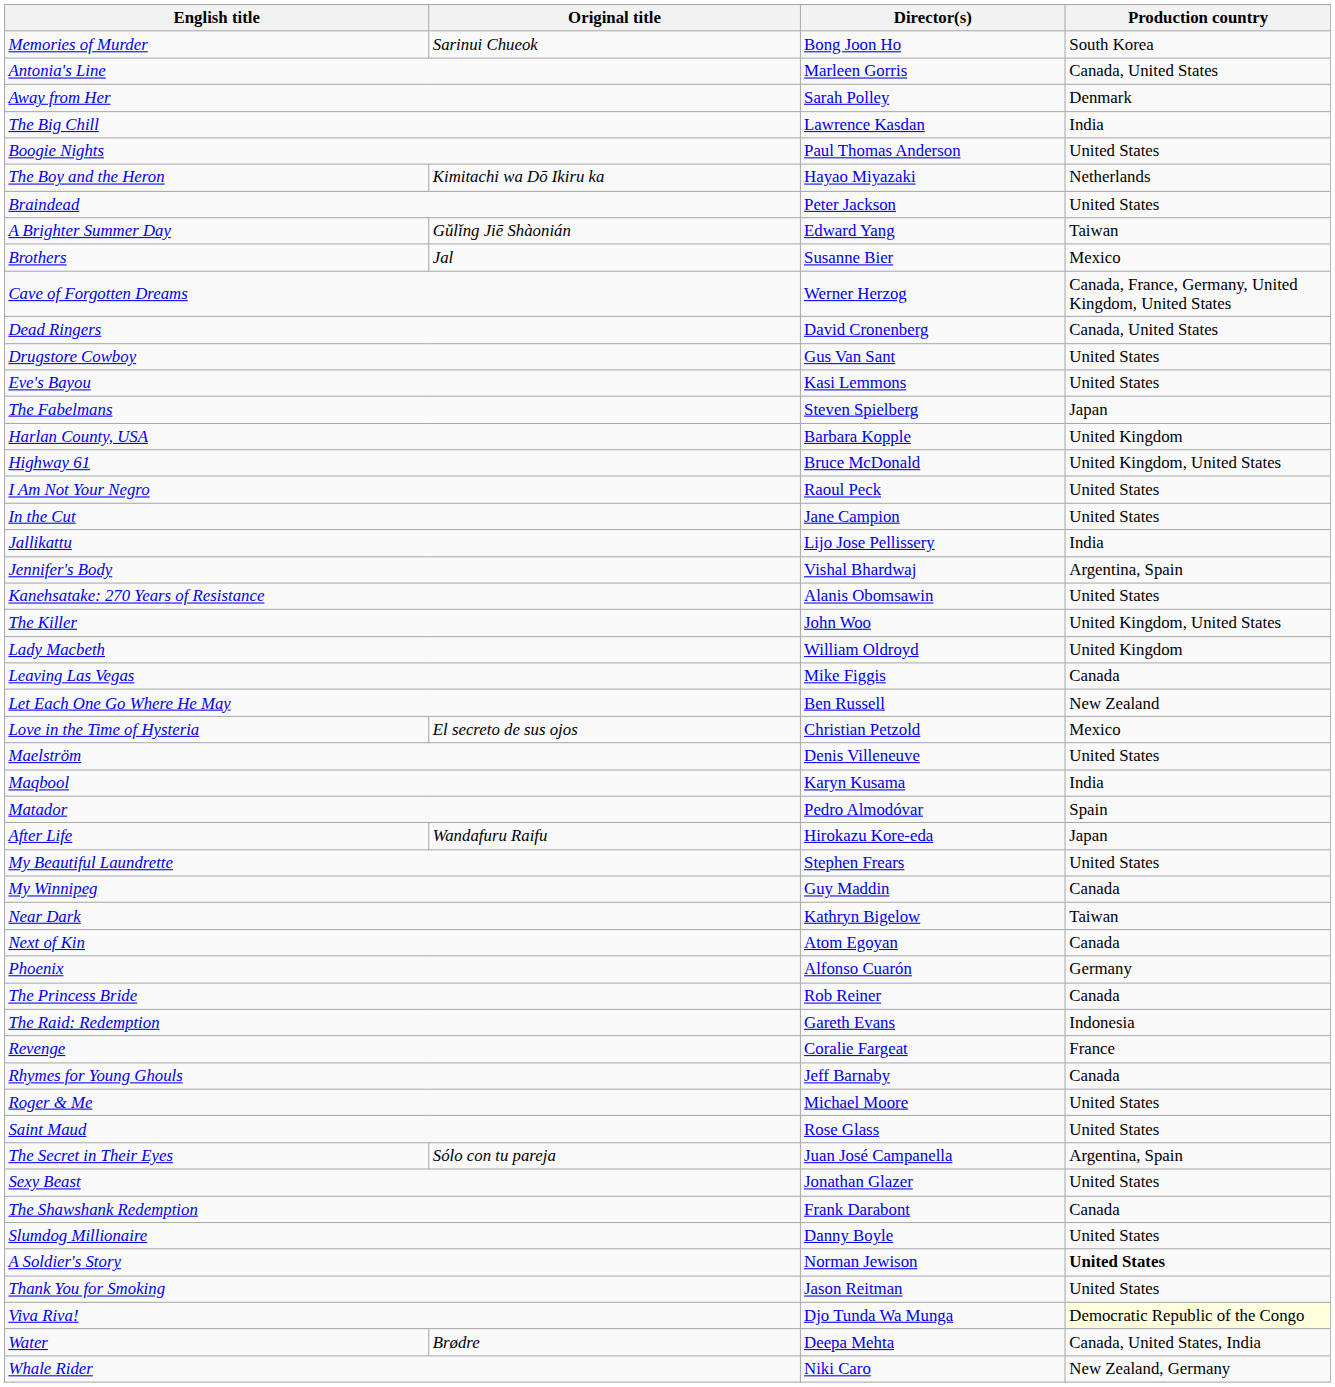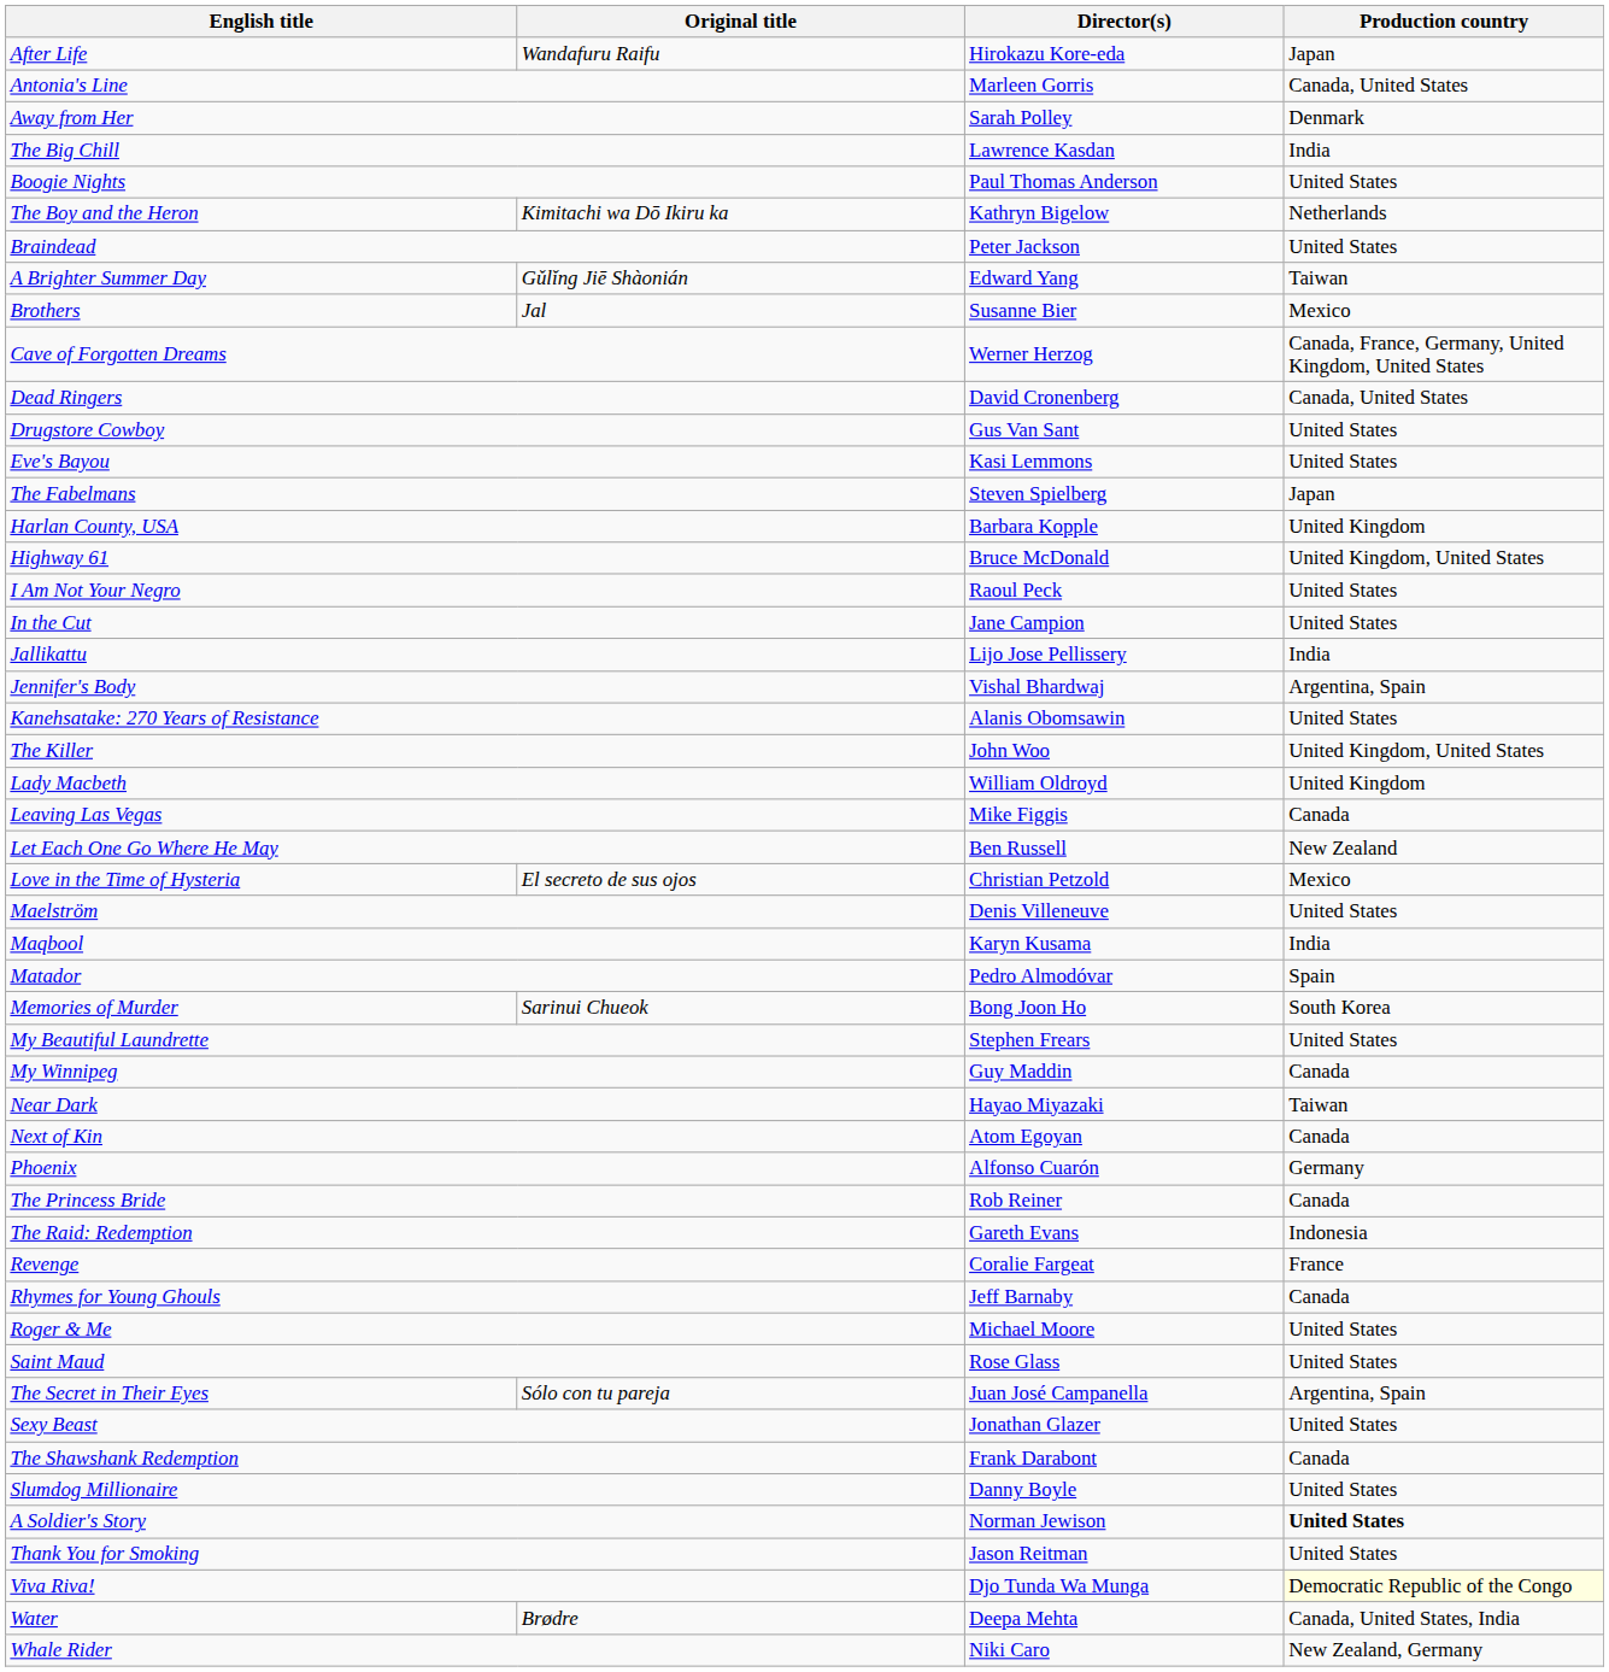rows swapped: After Life <-> Memories of Murder
The Boy and the Heron | Director(s): Hayao Miyazaki -> Kathryn Bigelow
Near Dark | Director(s): Kathryn Bigelow -> Hayao Miyazaki
